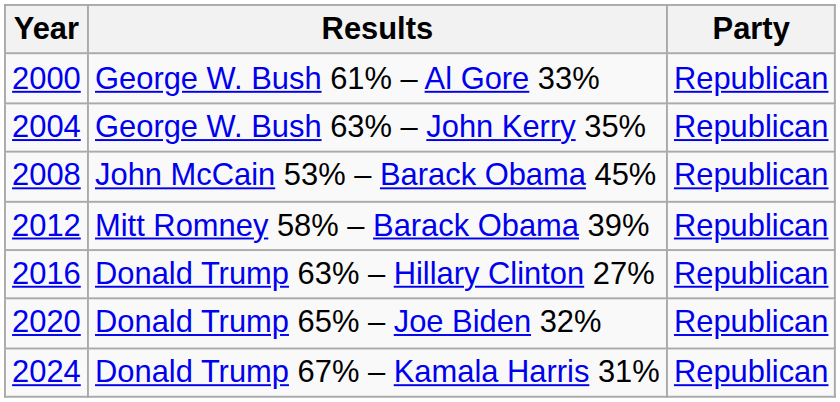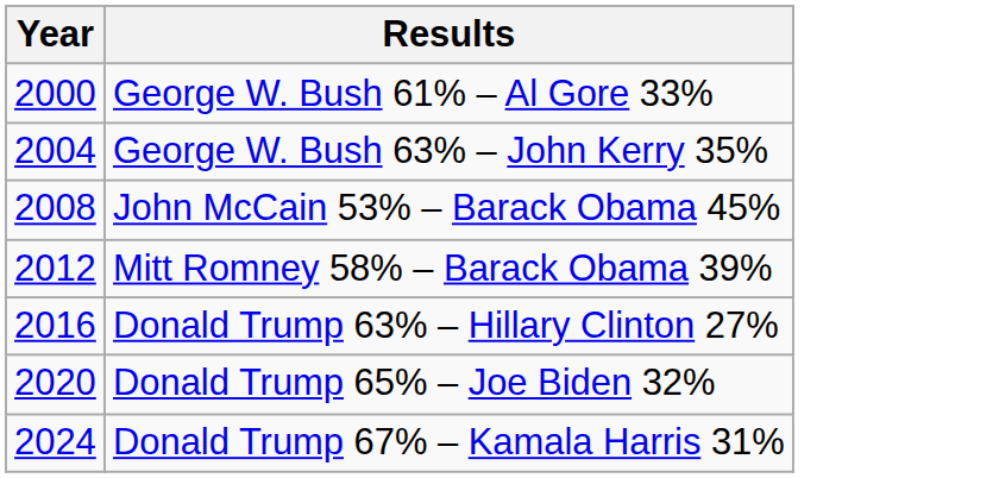- column: Party | Republican | Republican | Republican | Republican | Republican | Republican | Republican
